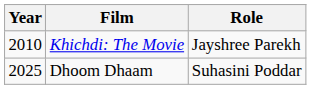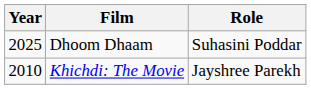rows swapped: Khichdi: The Movie <-> Dhoom Dhaam
